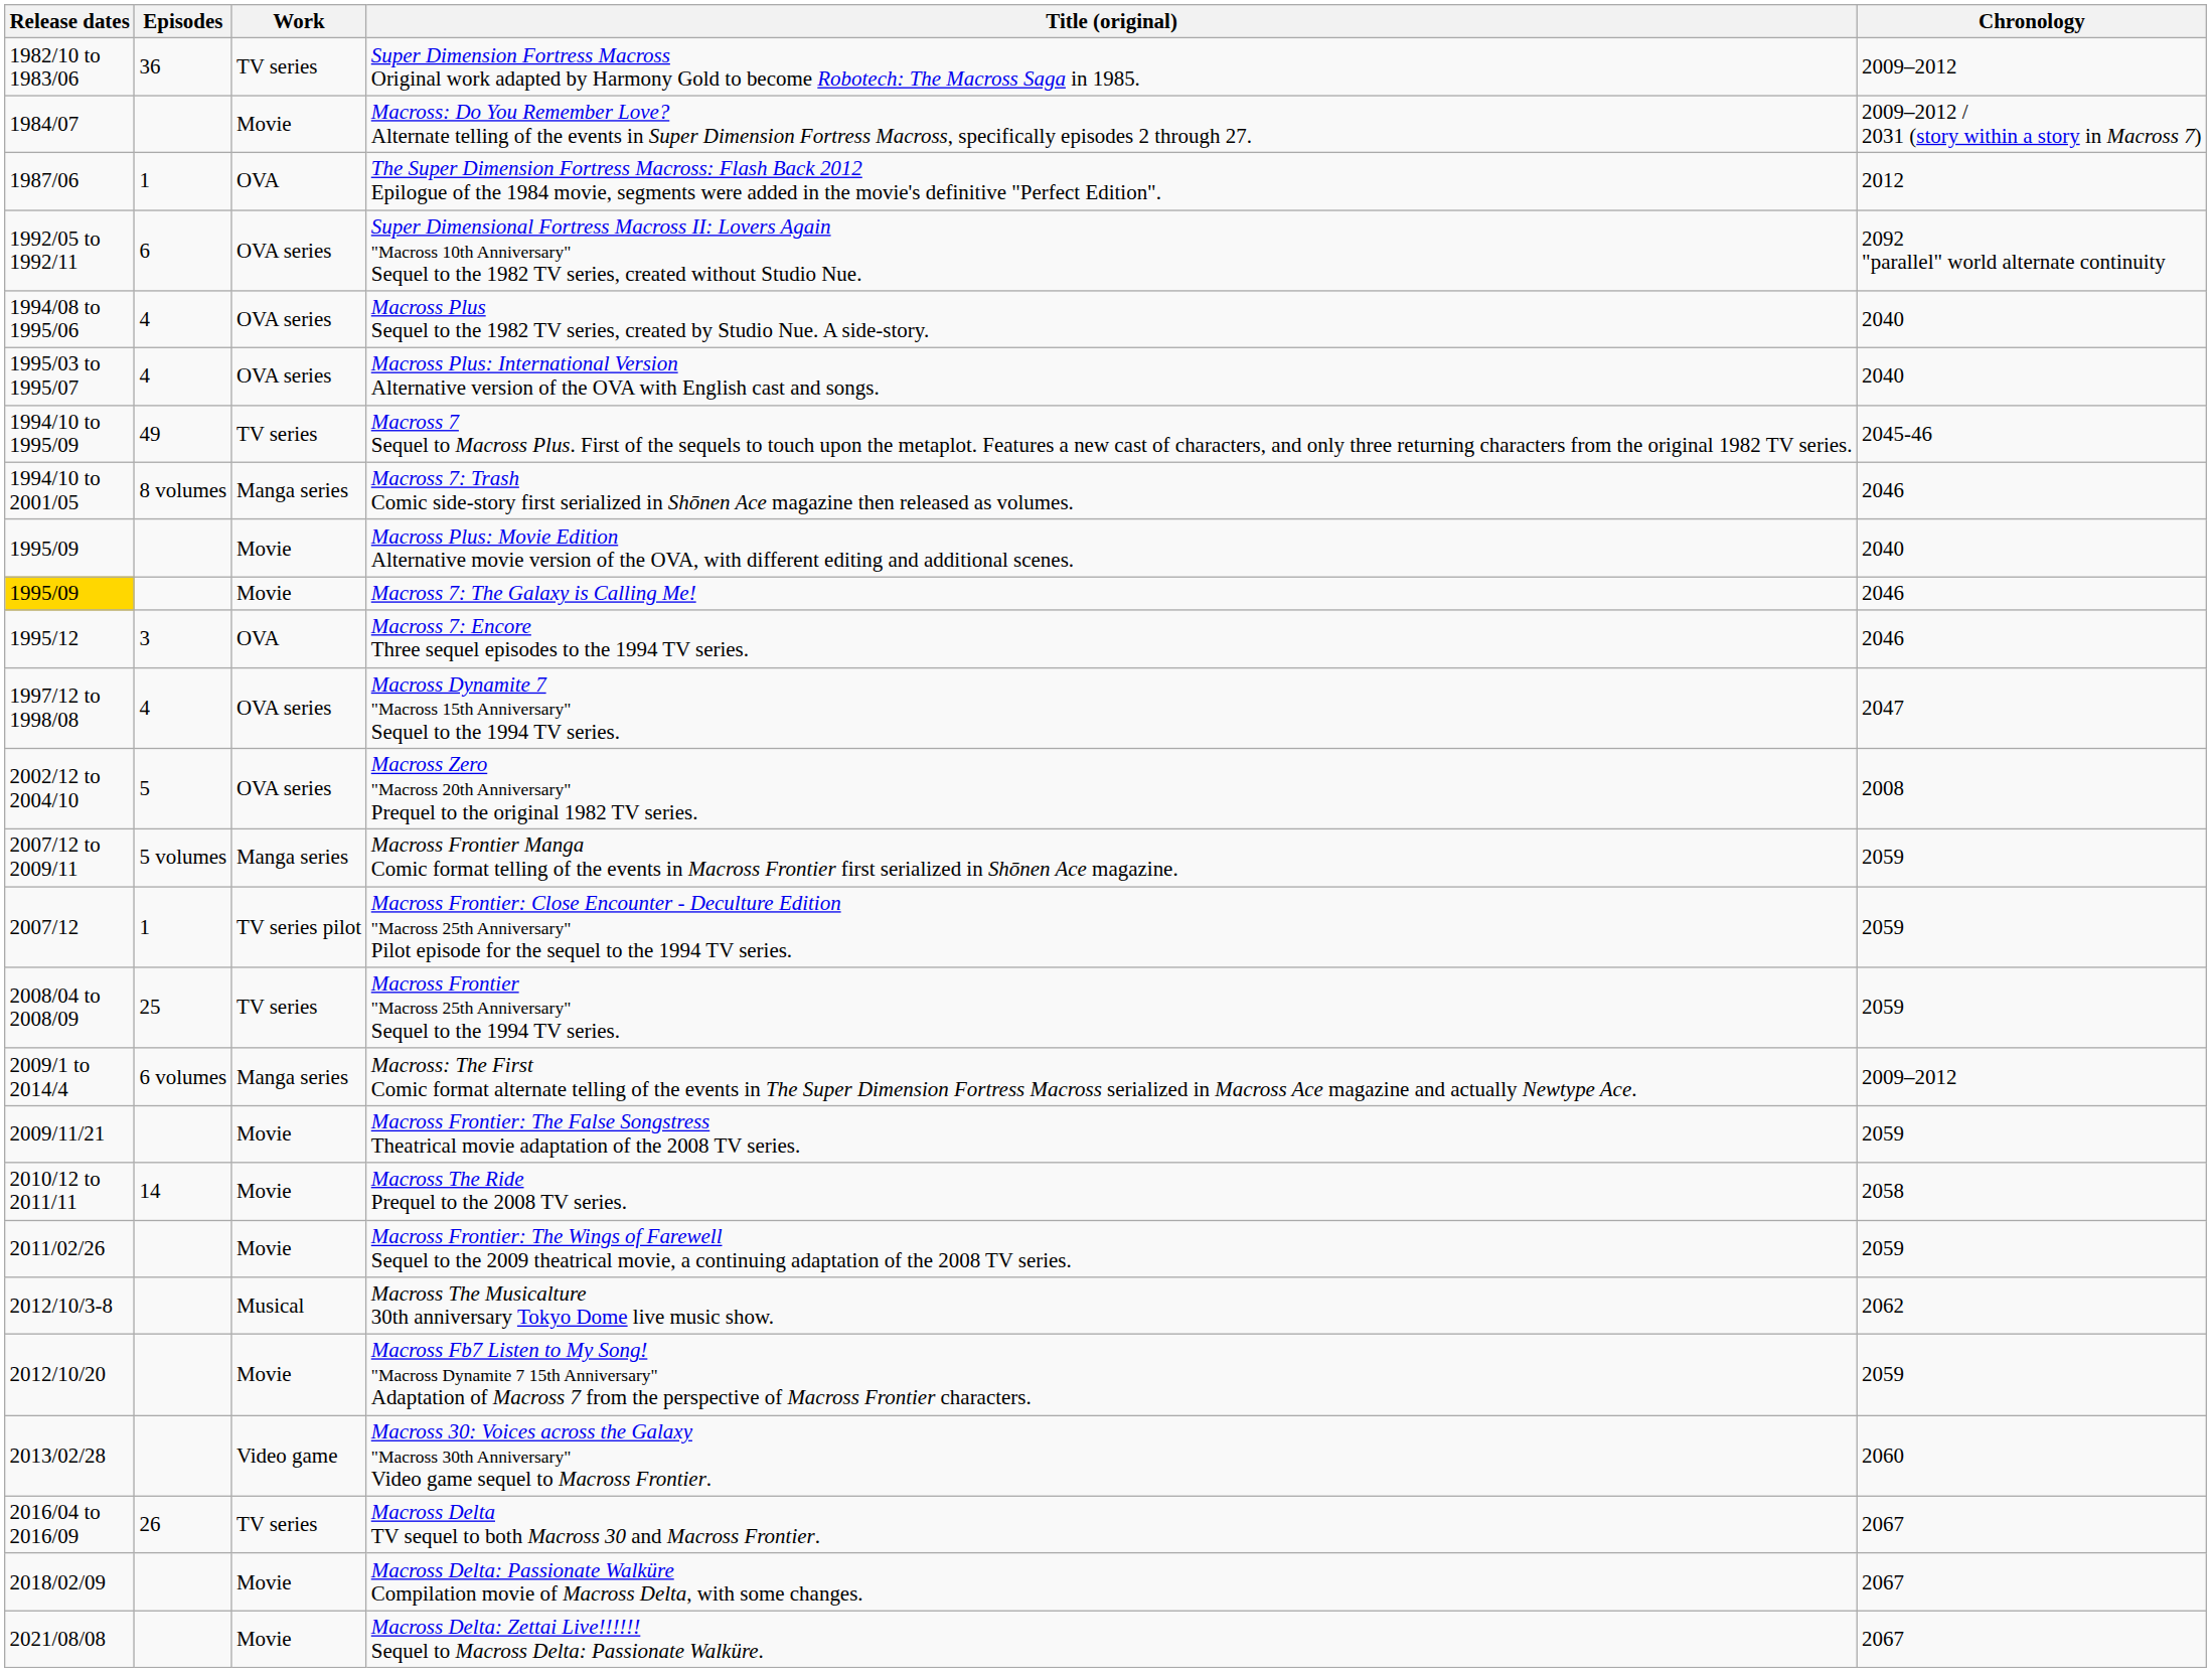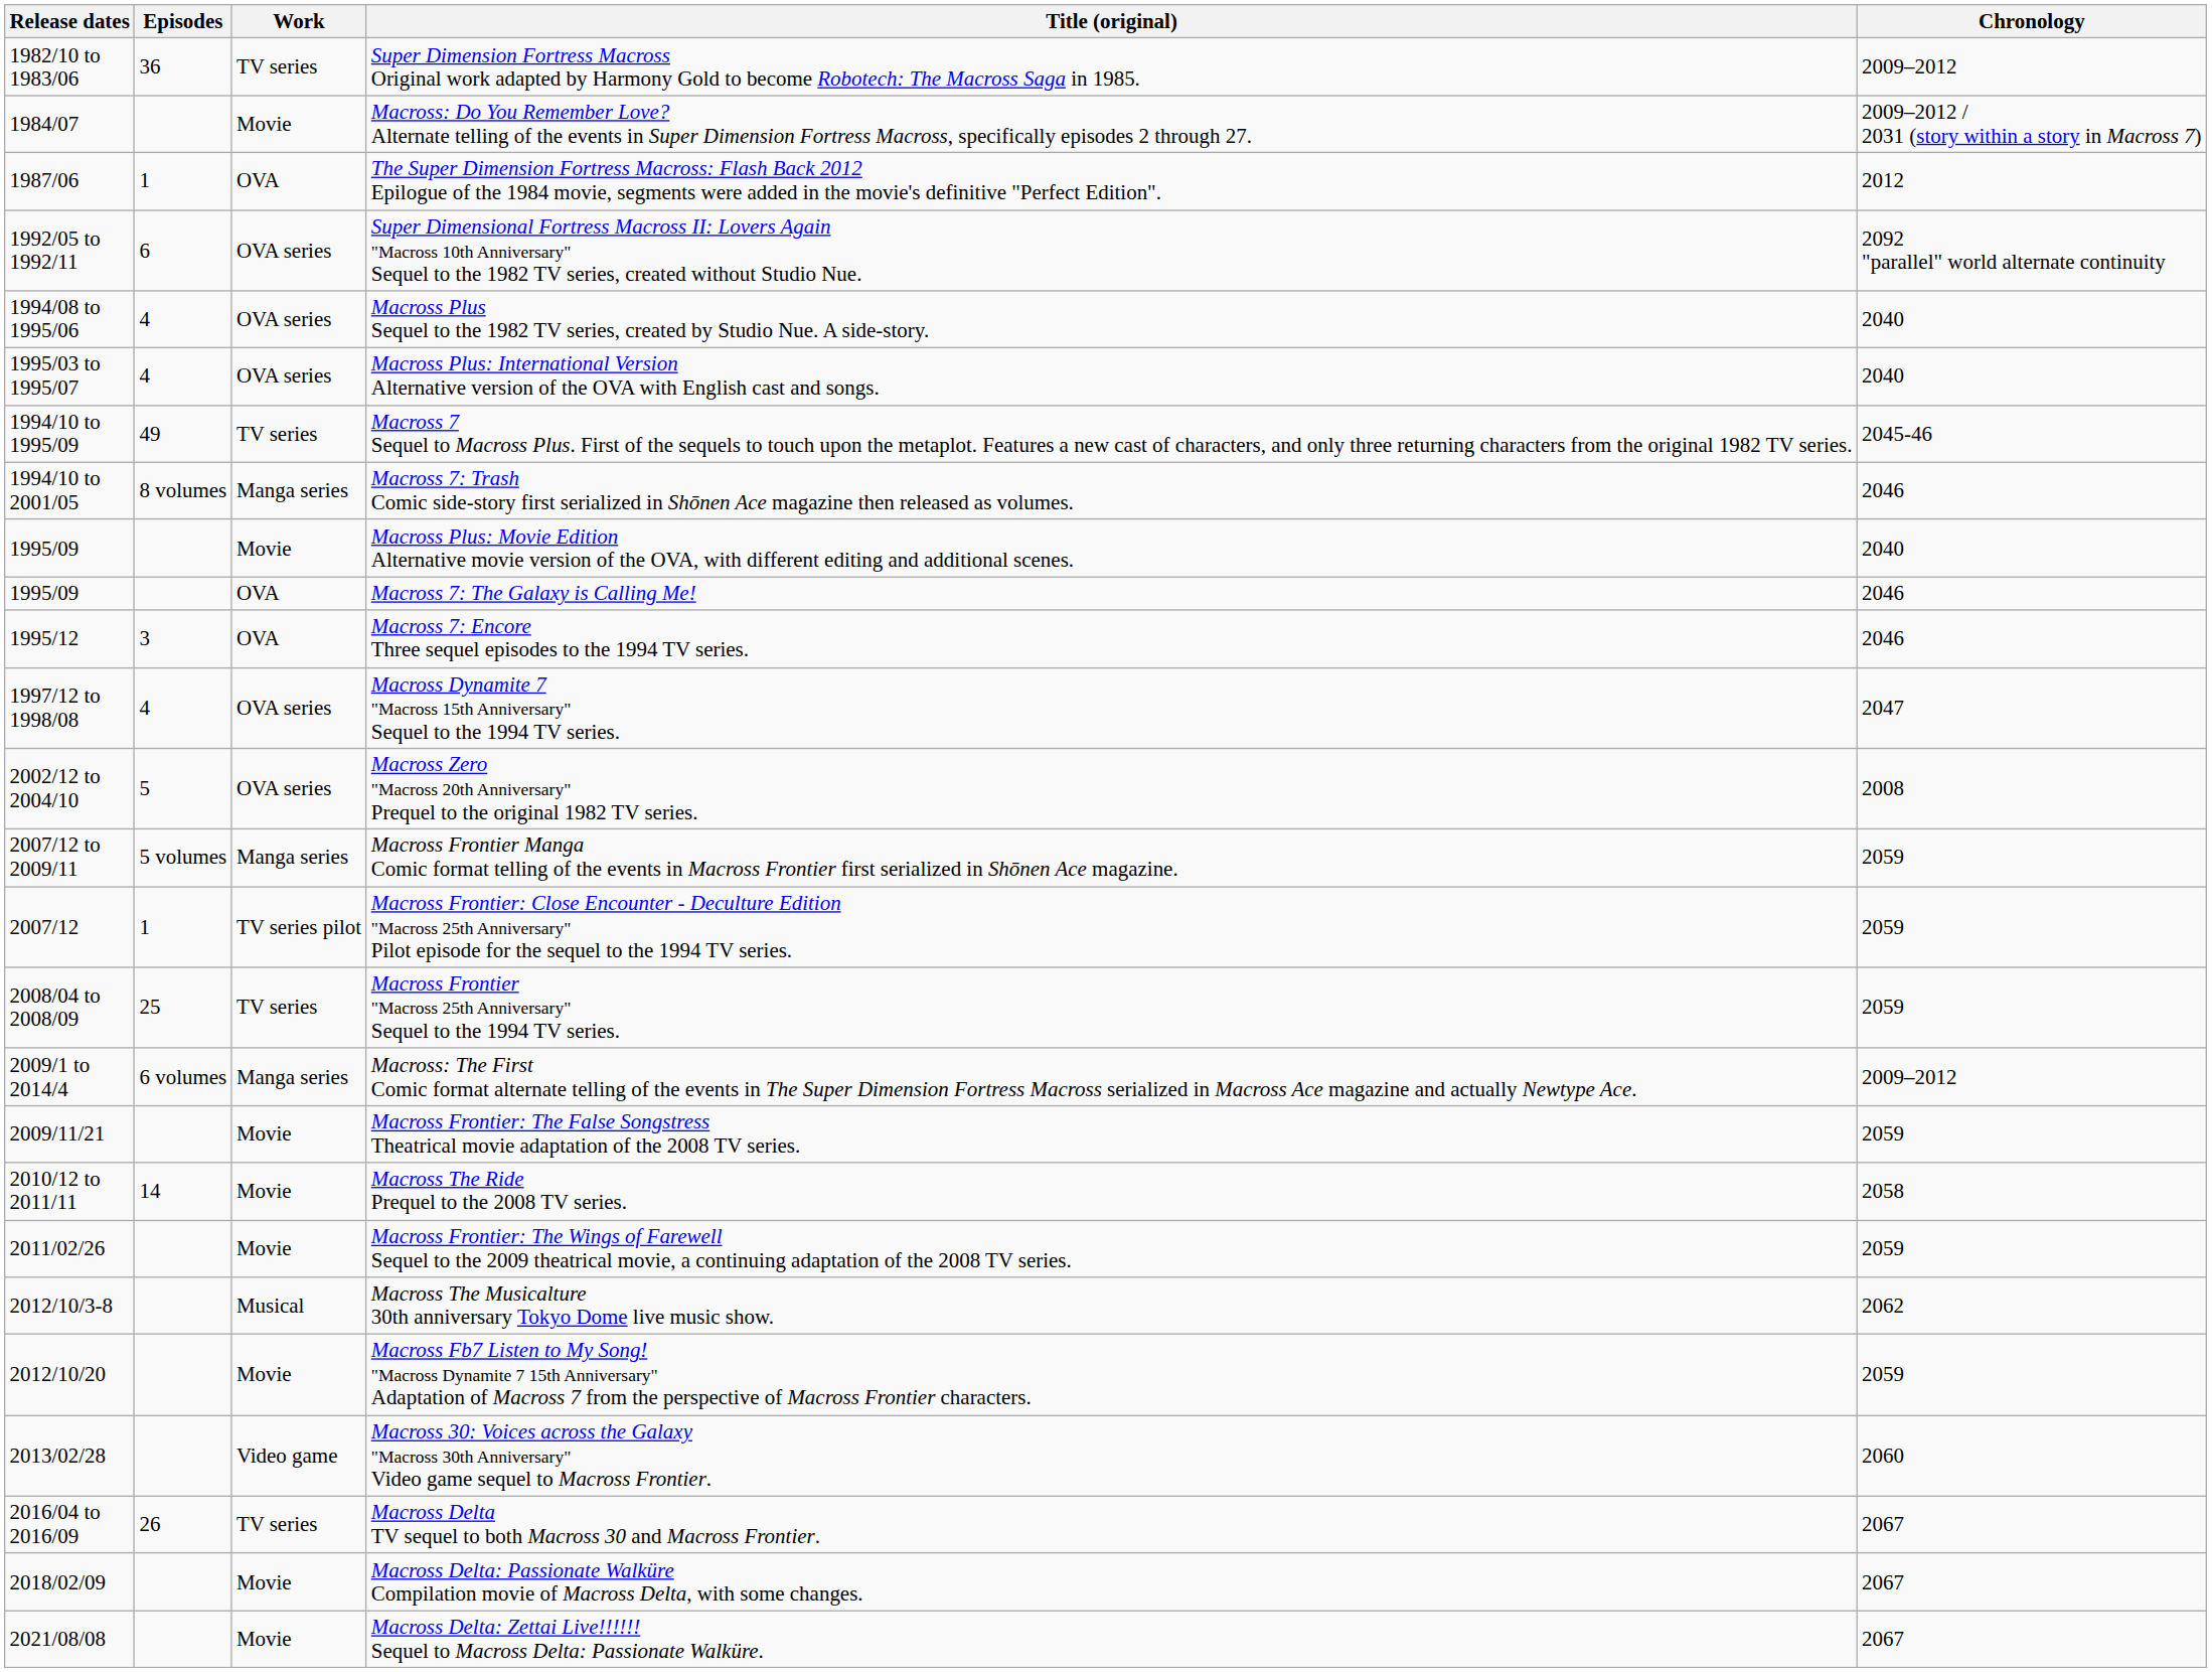Macross 7: The Galaxy is Calling Me! | Release dates: gold background -> no background
Macross 7: The Galaxy is Calling Me! | Work: Movie -> OVA
